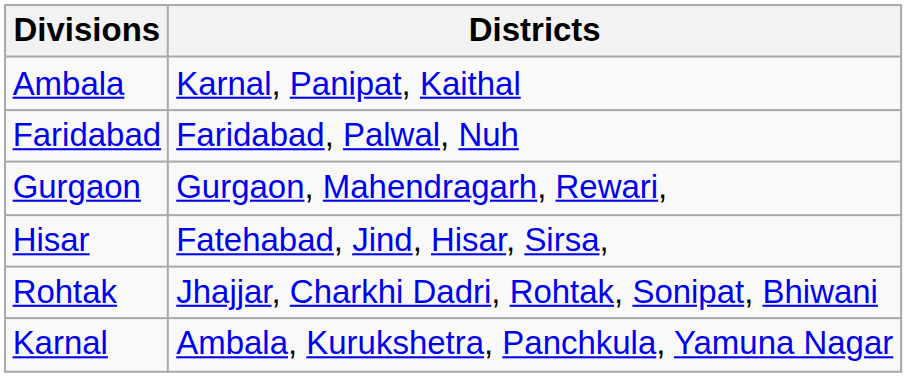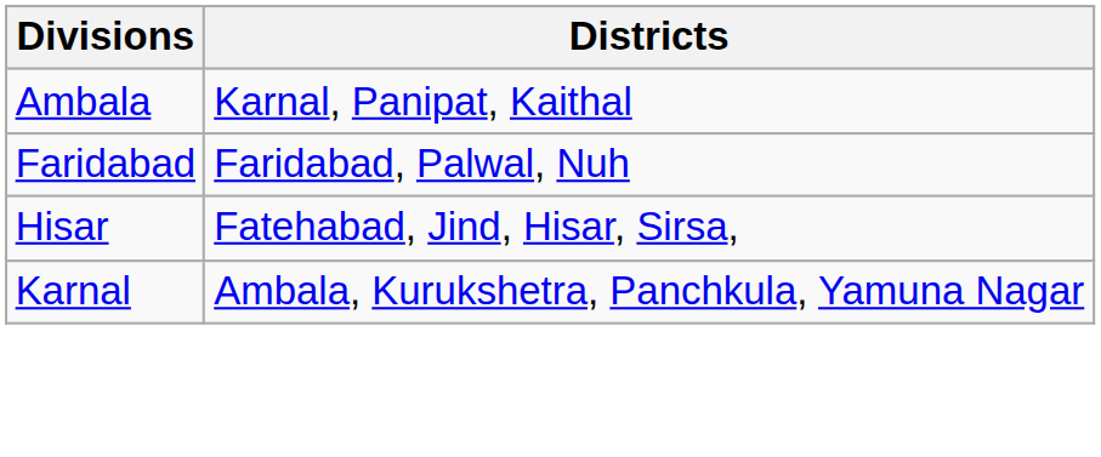- row: Gurgaon | Gurgaon, Mahendragarh, Rewari,
- row: Rohtak | Jhajjar, Charkhi Dadri, Rohtak, Sonipat, Bhiwani
